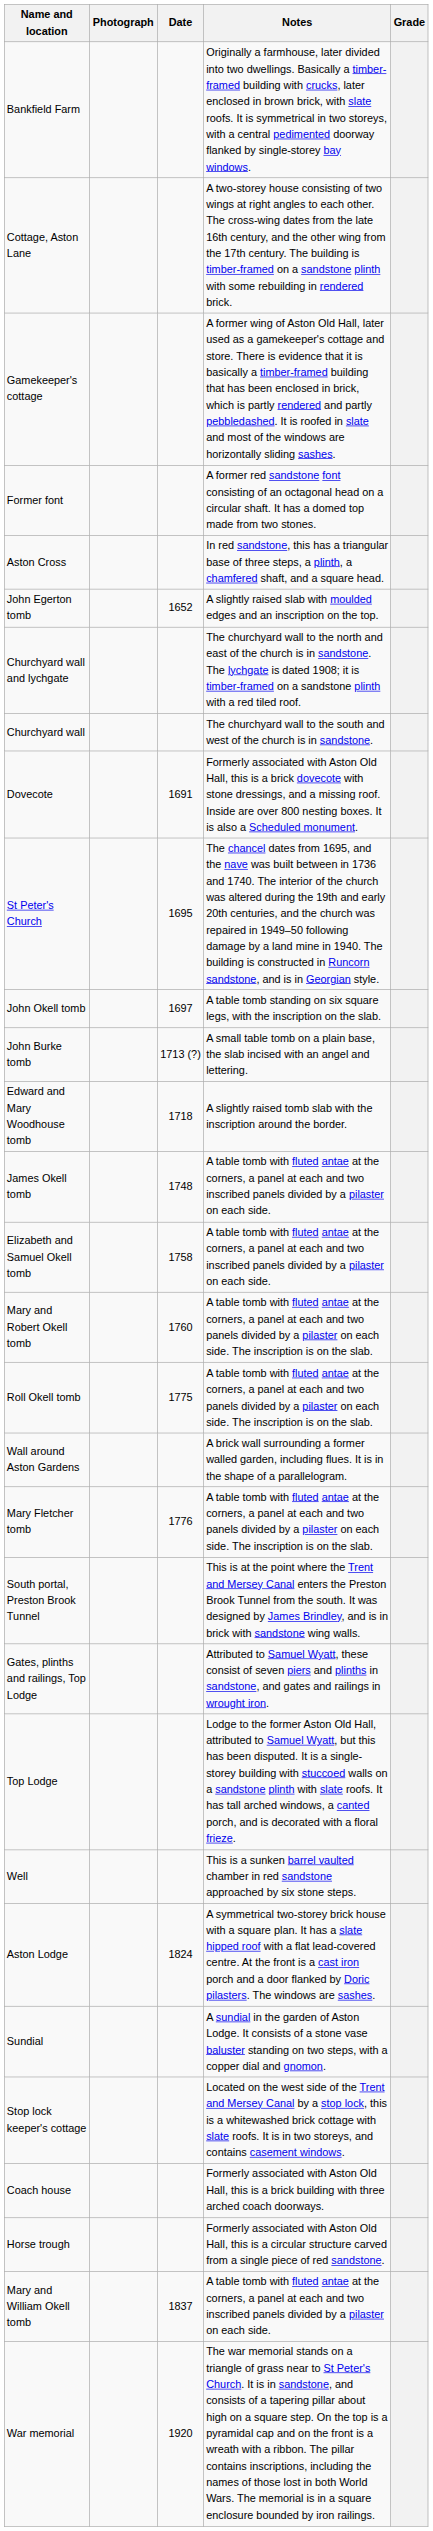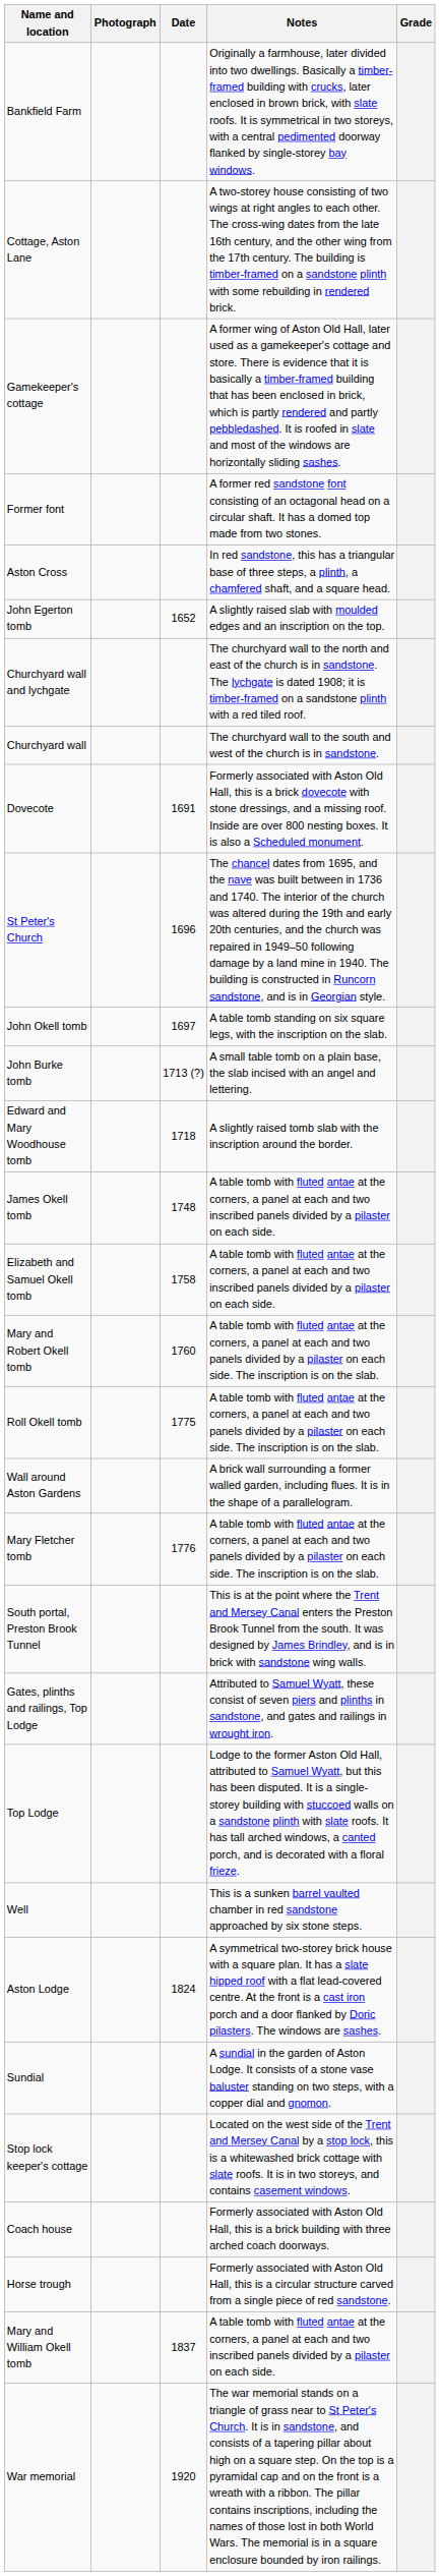St Peter's Church | Date: 1695 -> 1696
